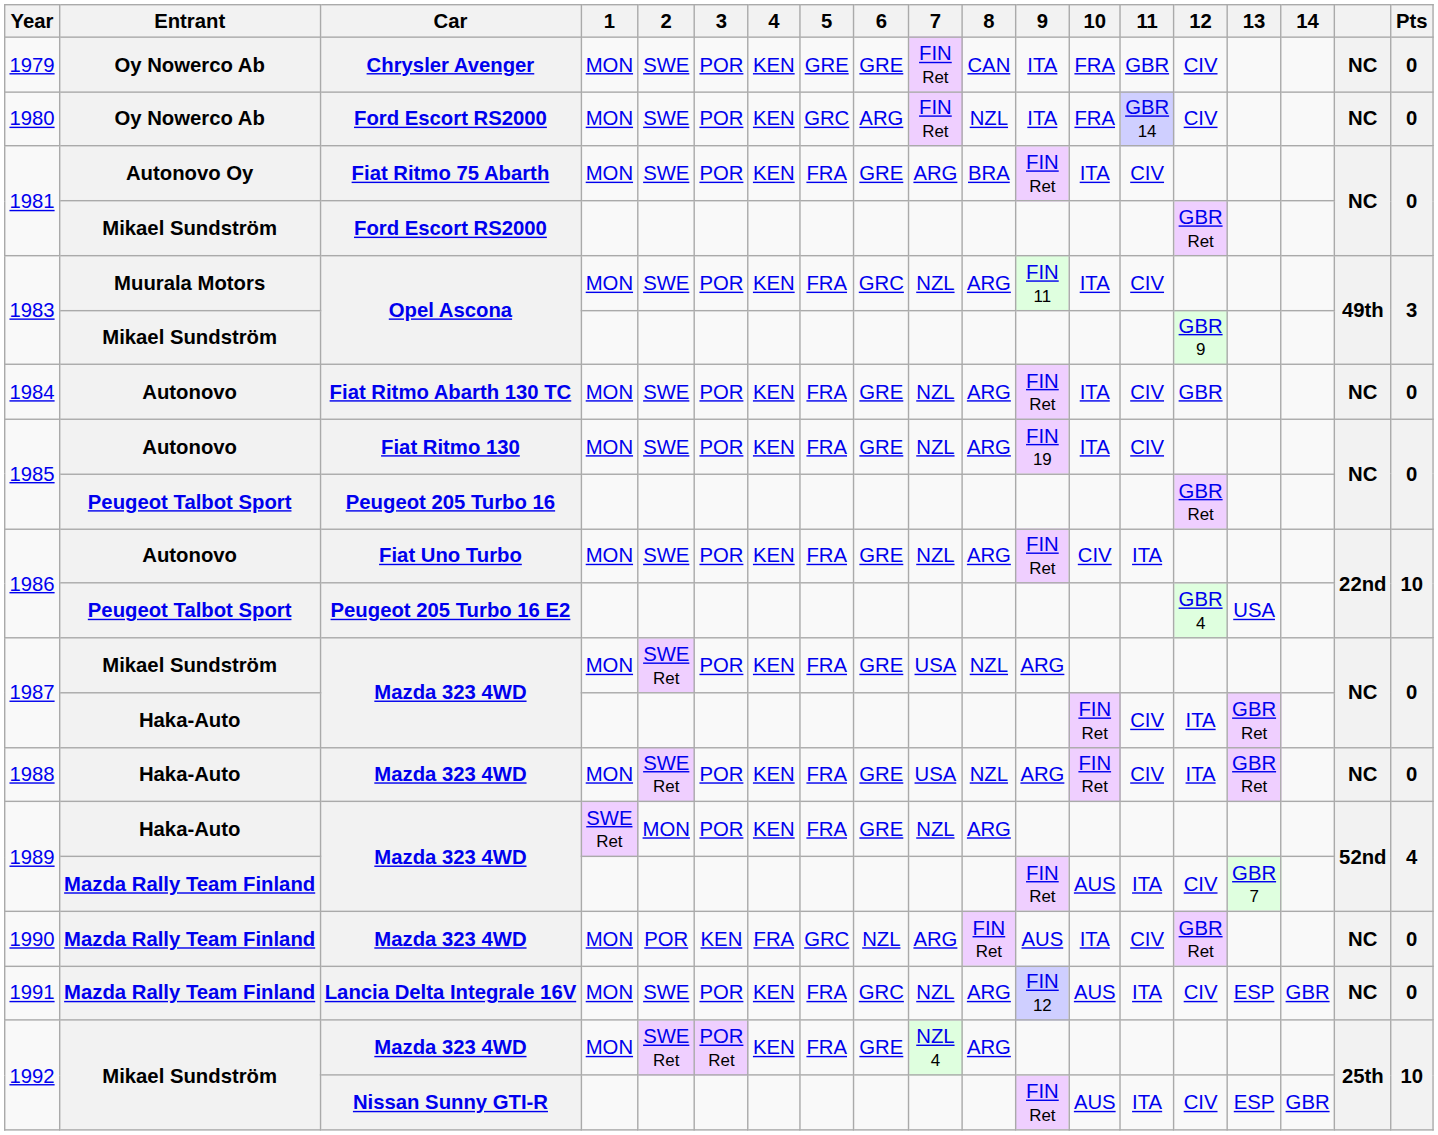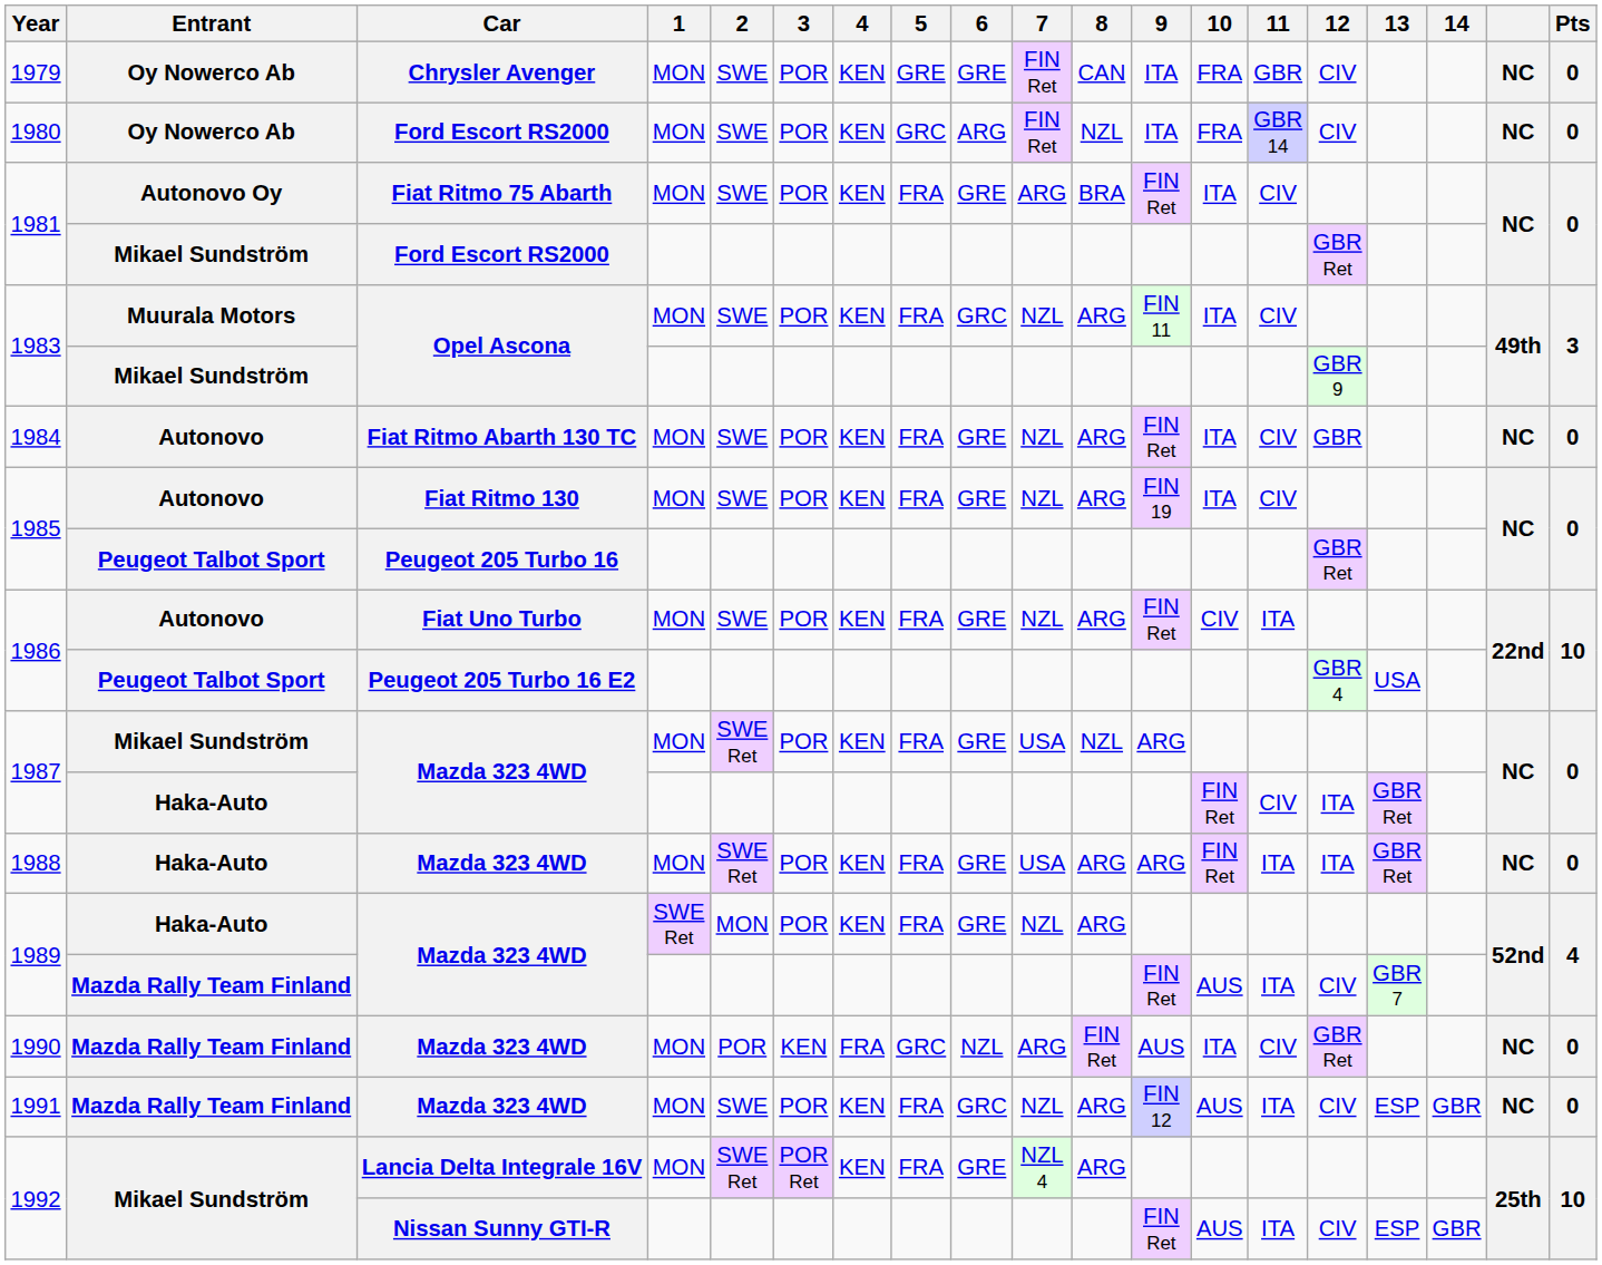1988 | 8: NZL -> ARG
1988 | 11: CIV -> ITA
1991 | Car: Lancia Delta Integrale 16V -> Mazda 323 4WD
1992 / MON | Car: Mazda 323 4WD -> Lancia Delta Integrale 16V
